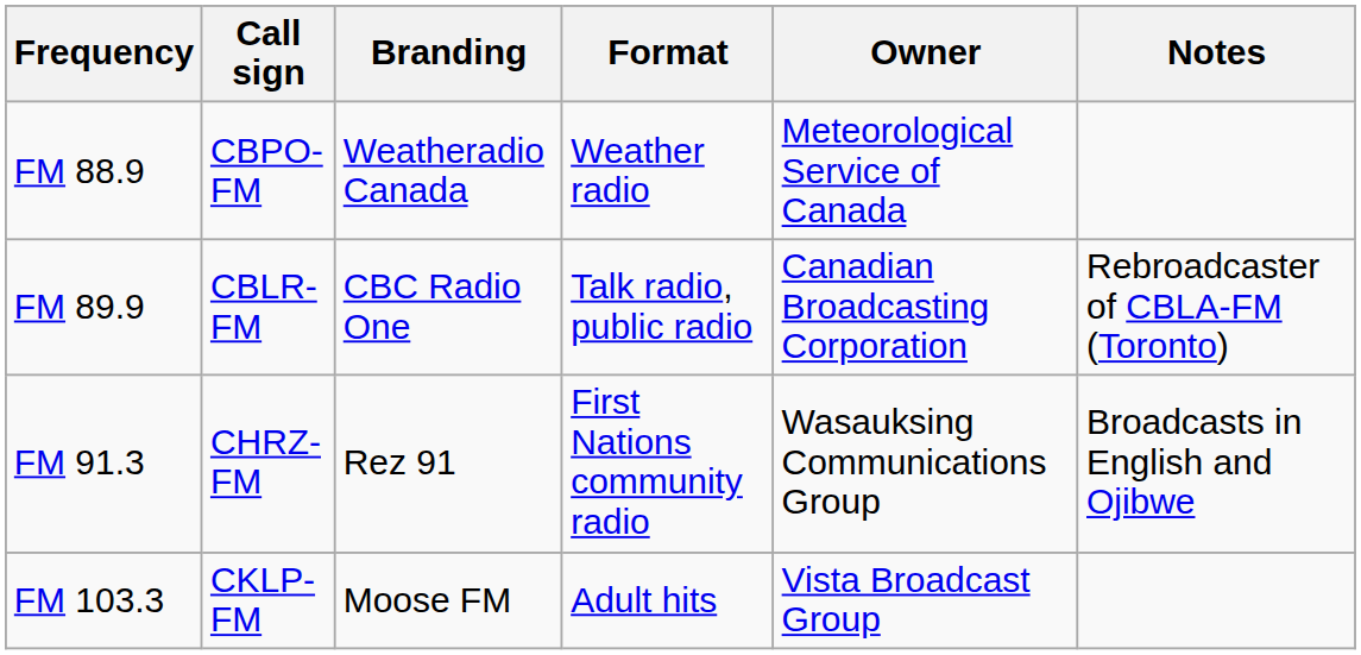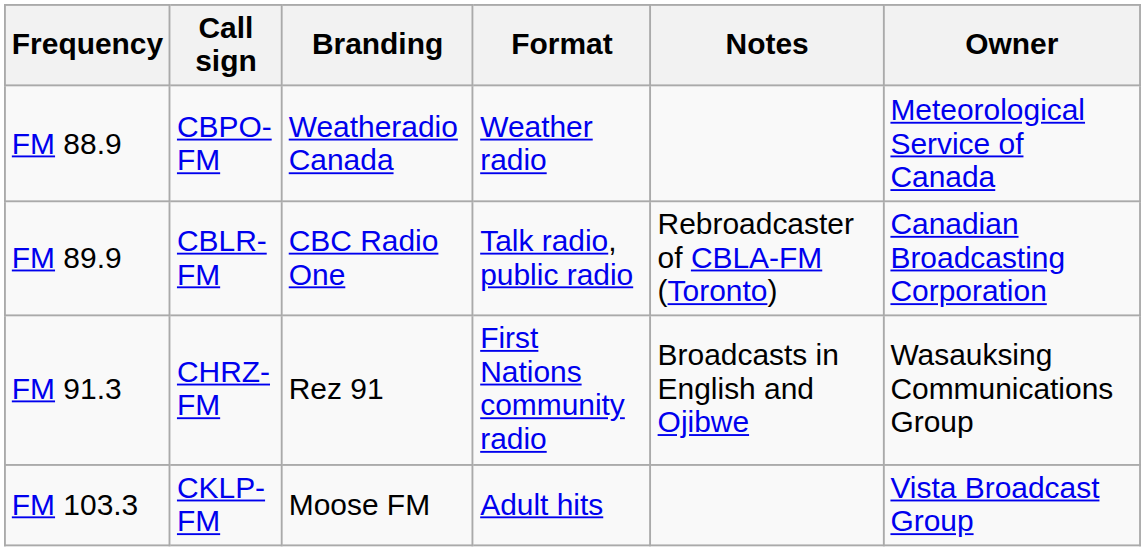columns swapped: Owner <-> Notes
